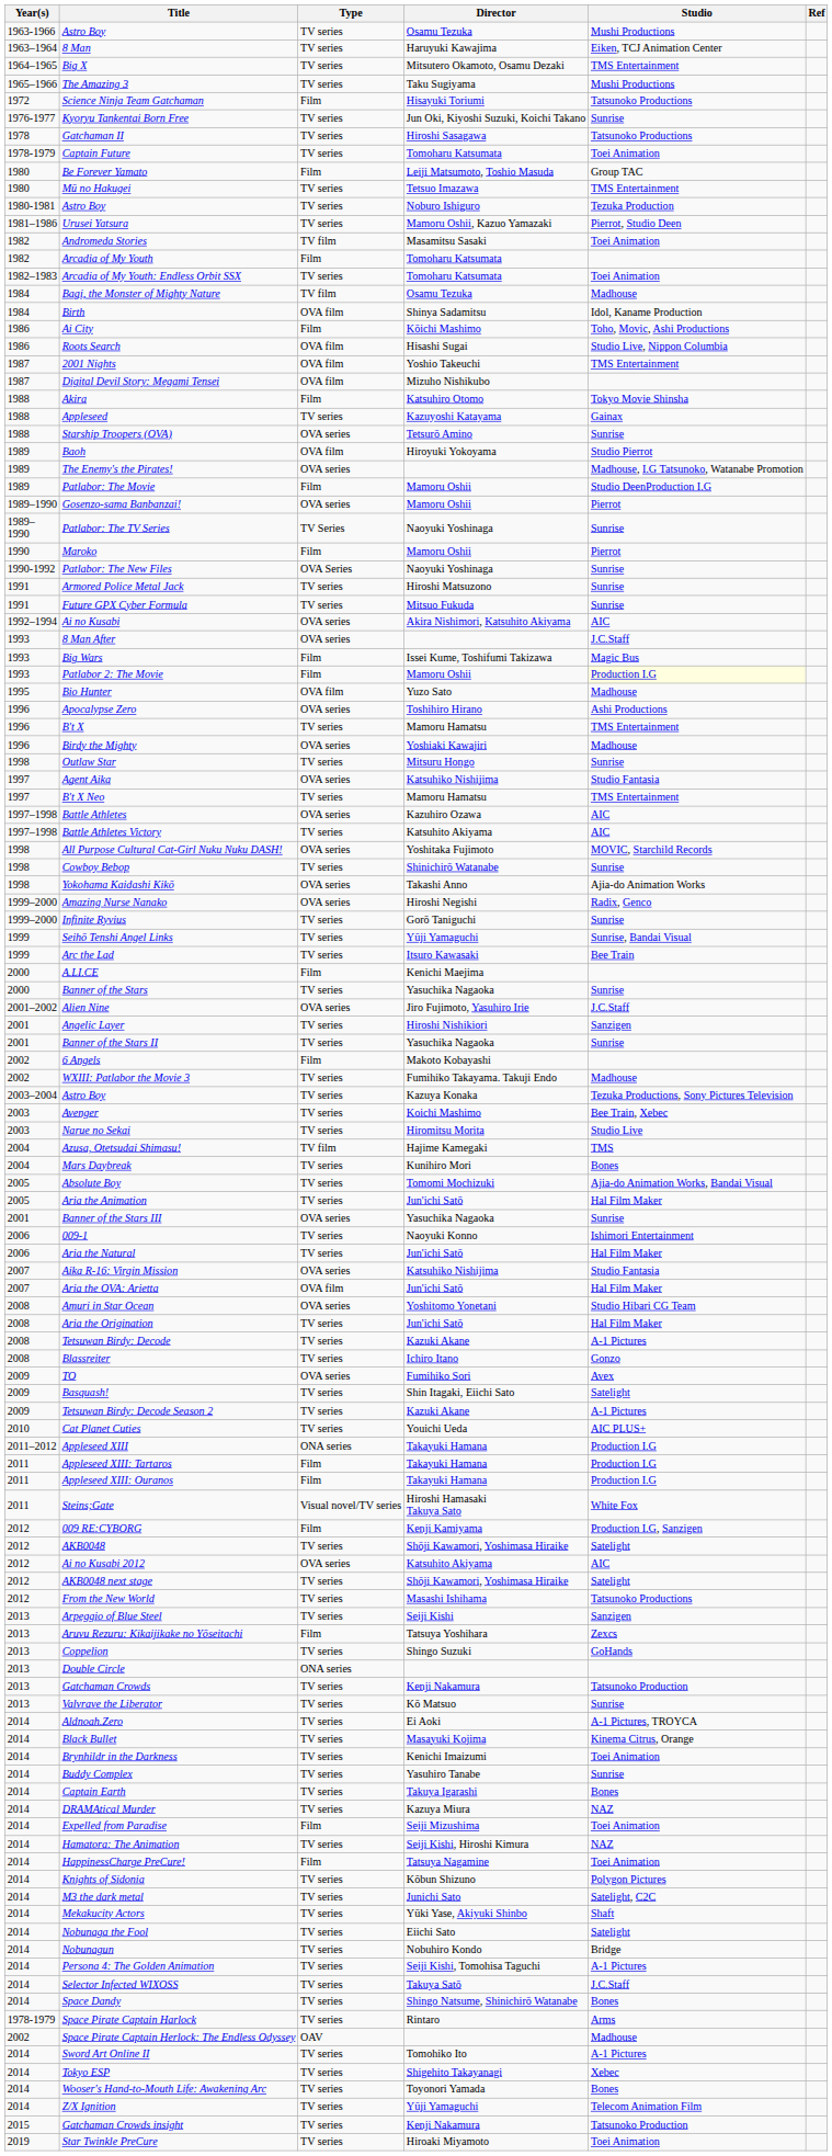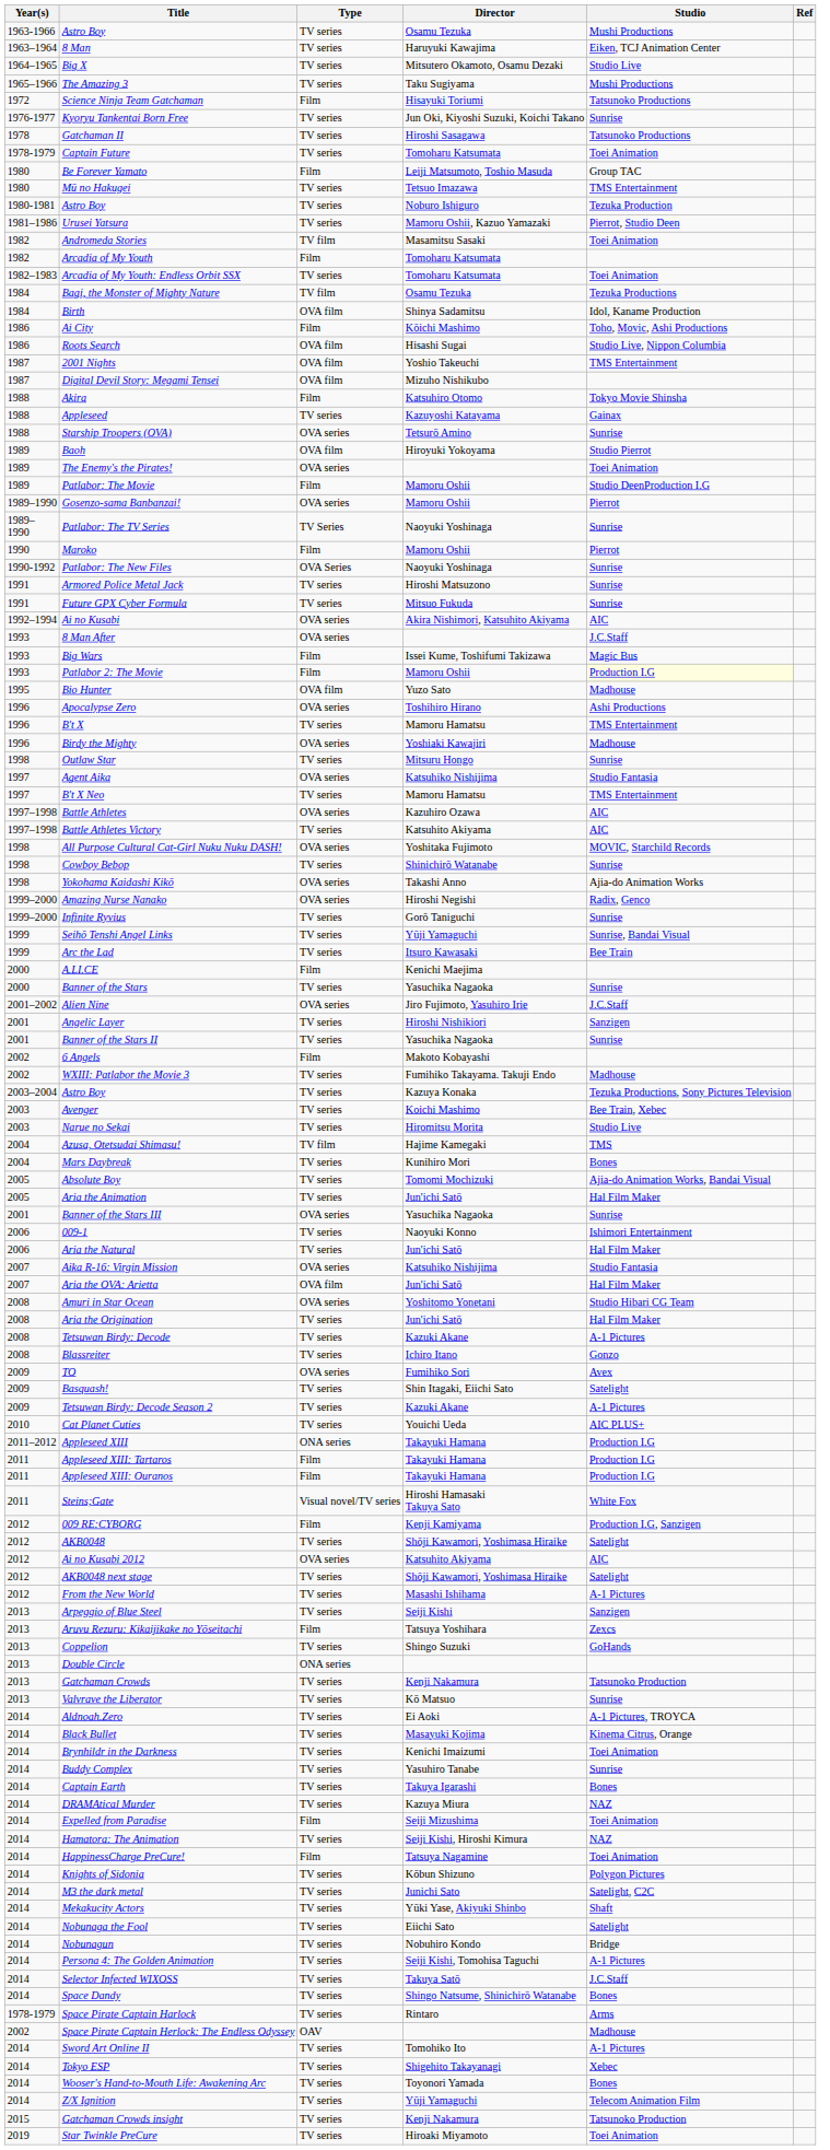Big X | Studio: TMS Entertainment -> Studio Live
Bagi, the Monster of Mighty Nature | Studio: Madhouse -> Tezuka Productions
The Enemy's the Pirates! | Studio: Madhouse, I.G Tatsunoko, Watanabe Promotion -> Toei Animation
From the New World | Studio: Tatsunoko Productions -> A-1 Pictures
